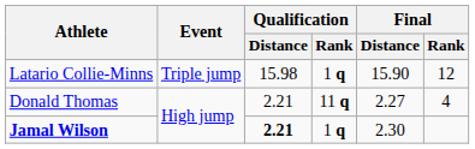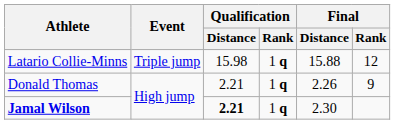Latario Collie-Minns | Final / Distance: 15.90 -> 15.88
Donald Thomas | Qualification / Rank: 11 q -> 1 q
Donald Thomas | Final / Distance: 2.27 -> 2.26
Donald Thomas | Final / Rank: 4 -> 9
